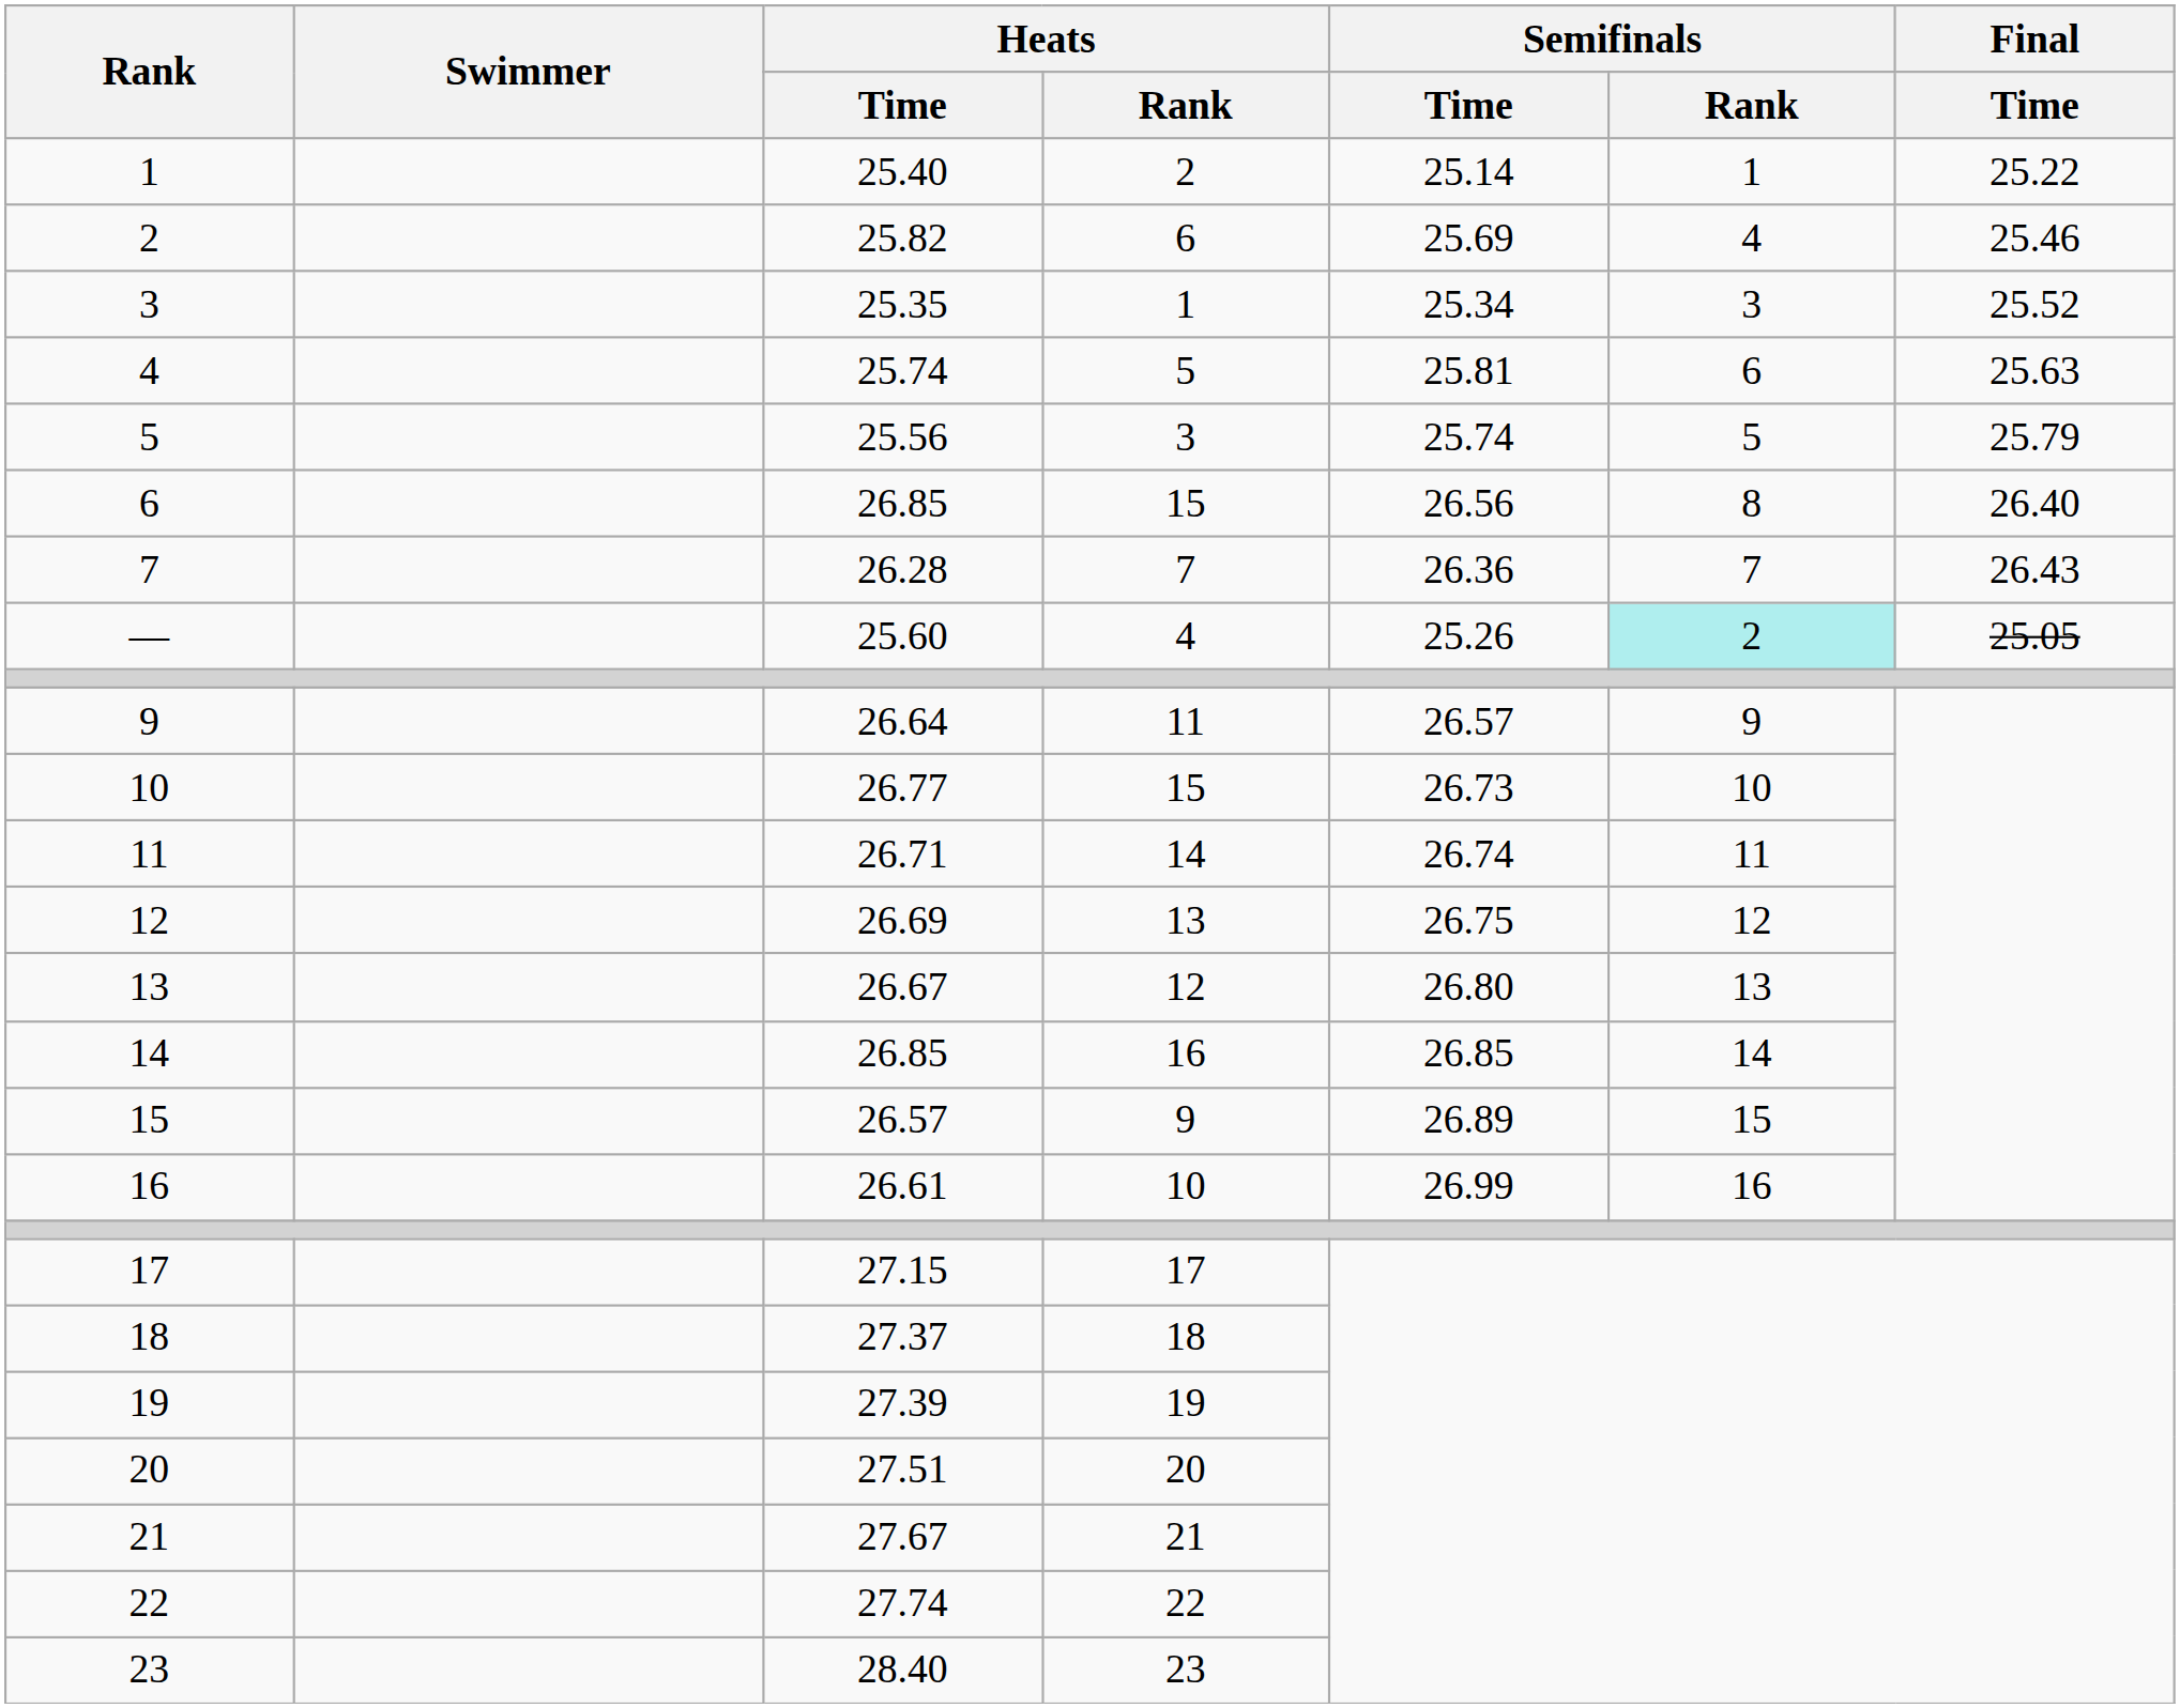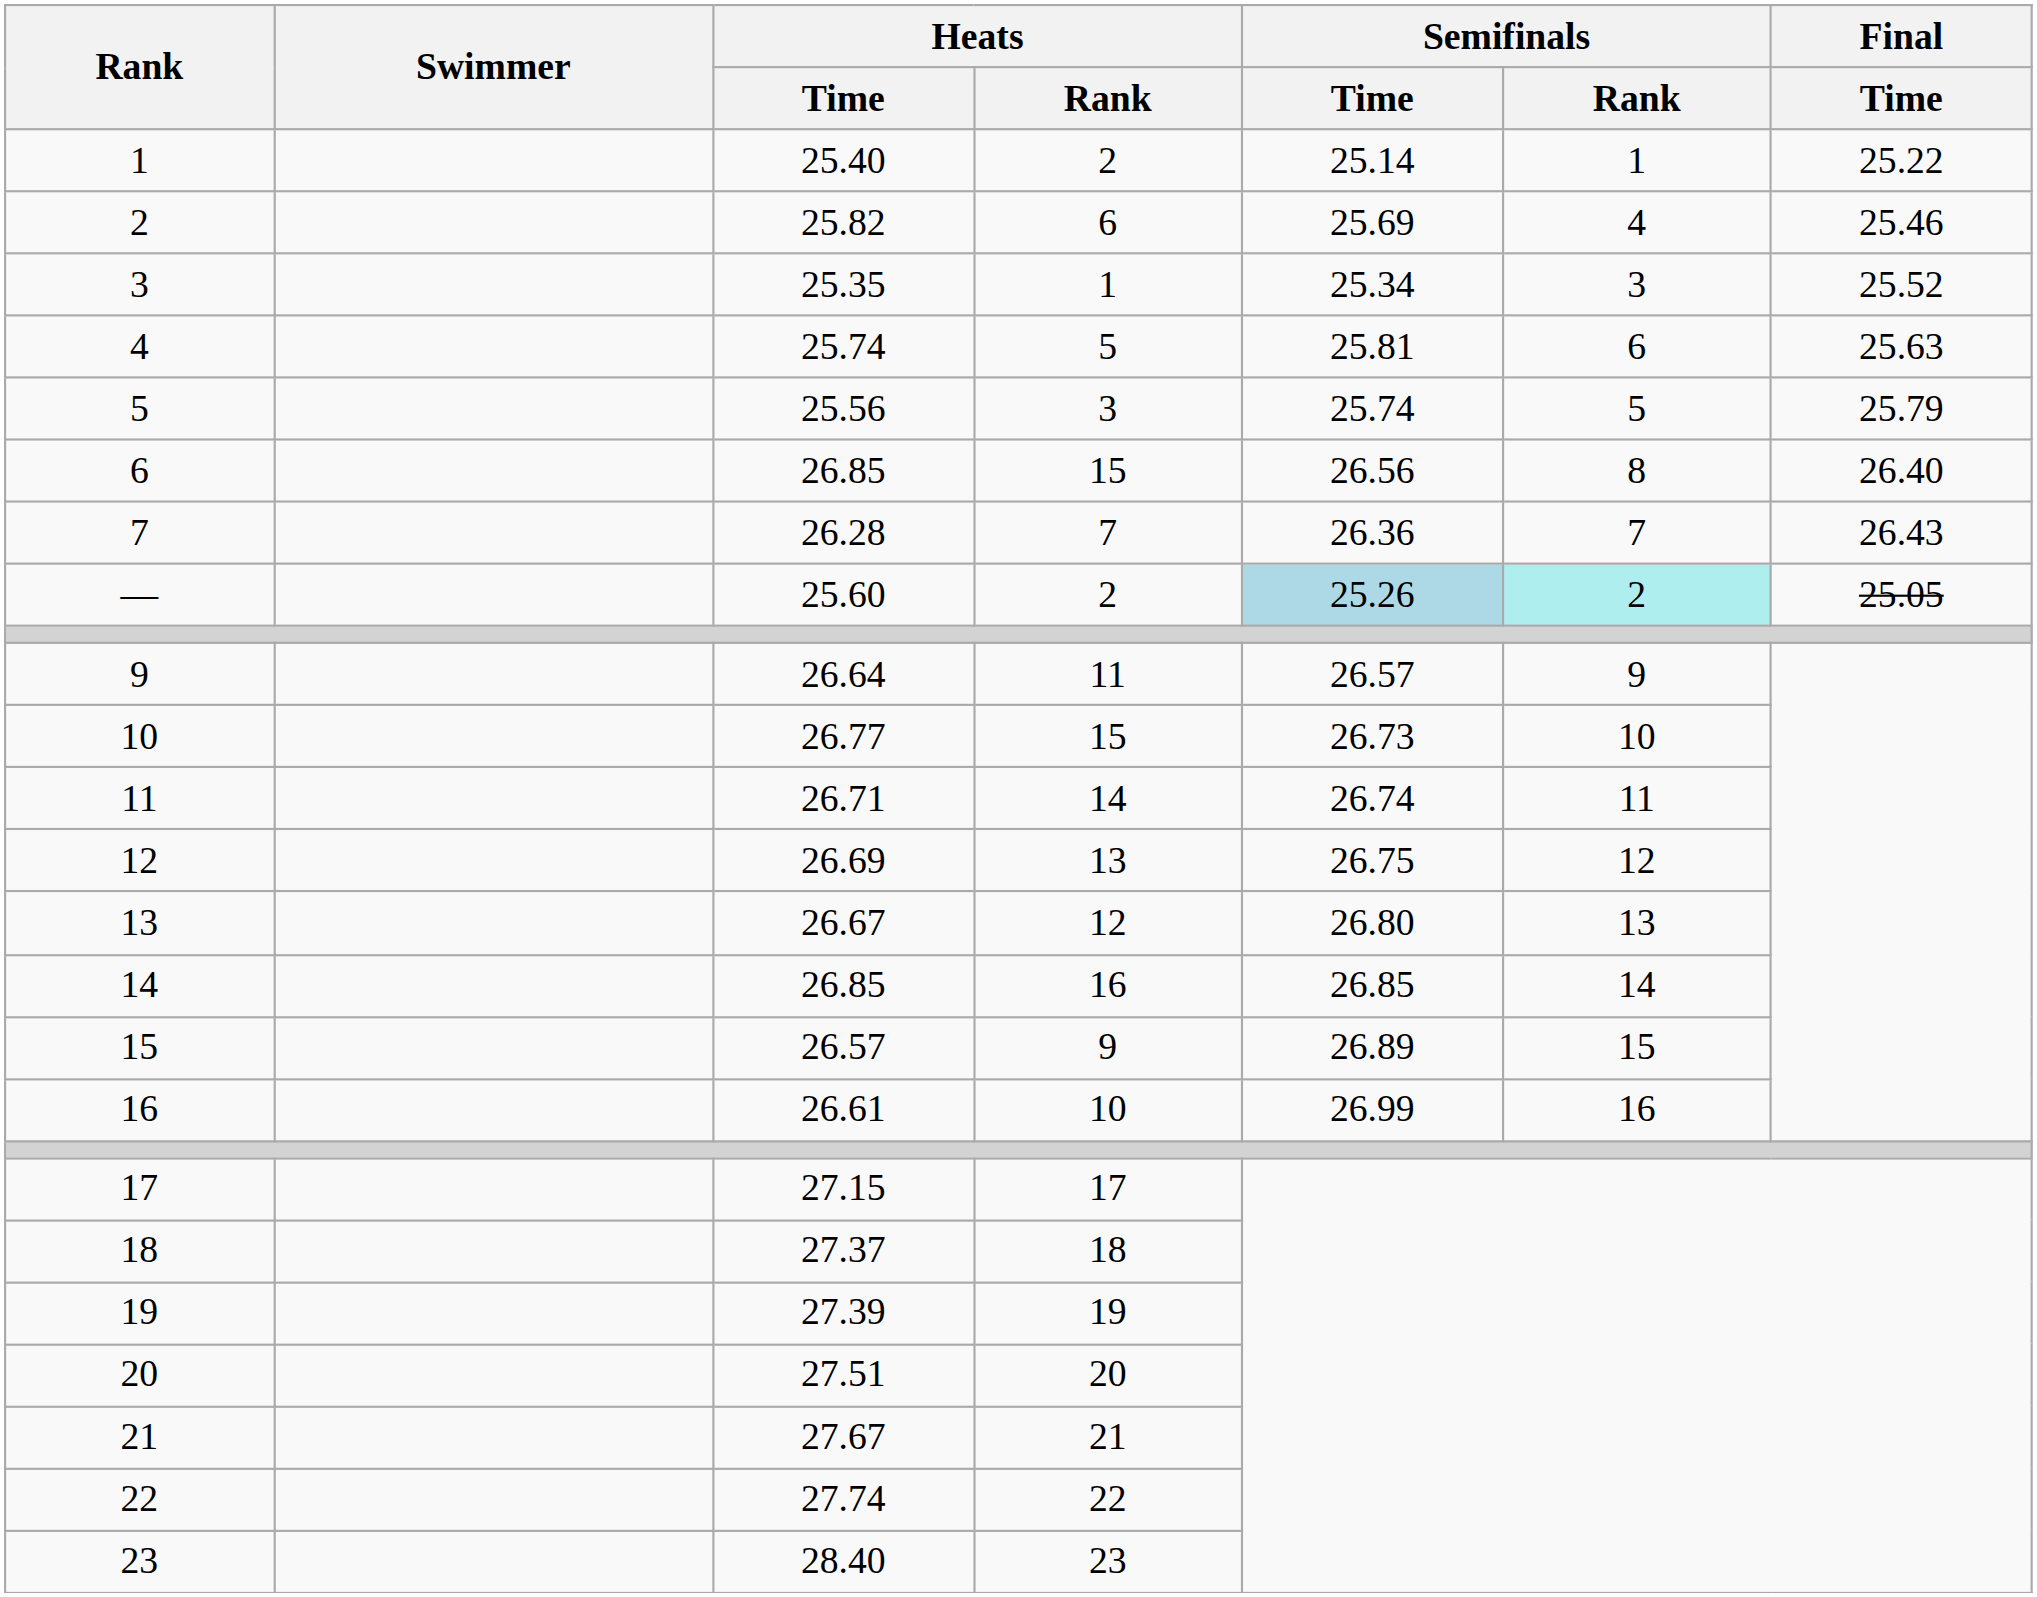— | Heats / Rank: 4 -> 2
— | Semifinals / Time: no background -> lightblue background
